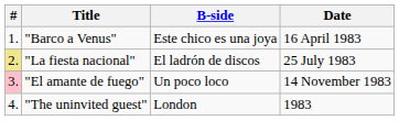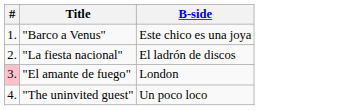- column: Date | 16 April 1983 | 25 July 1983 | 14 November 1983 | 1983
"La fiesta nacional" | #: khaki background -> no background
"El amante de fuego" | B-side: Un poco loco -> London
"The uninvited guest" | B-side: London -> Un poco loco
